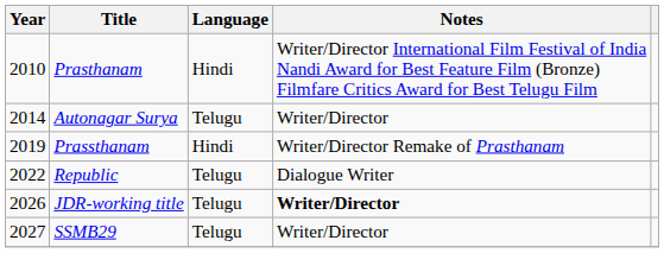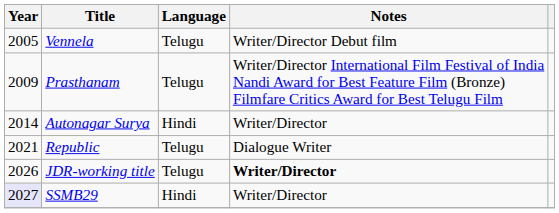+ row: 2005 | Vennela | Telugu | Writer/Director Debut film
Prasthanam | Year: 2010 -> 2009
Prasthanam | Language: Hindi -> Telugu
Autonagar Surya | Language: Telugu -> Hindi
- row: 2019 | Prassthanam | Hindi | Writer/Director Remake of Prasthanam
Republic | Year: 2022 -> 2021
SSMB29 | Year: no background -> lavender background
SSMB29 | Language: Telugu -> Hindi
